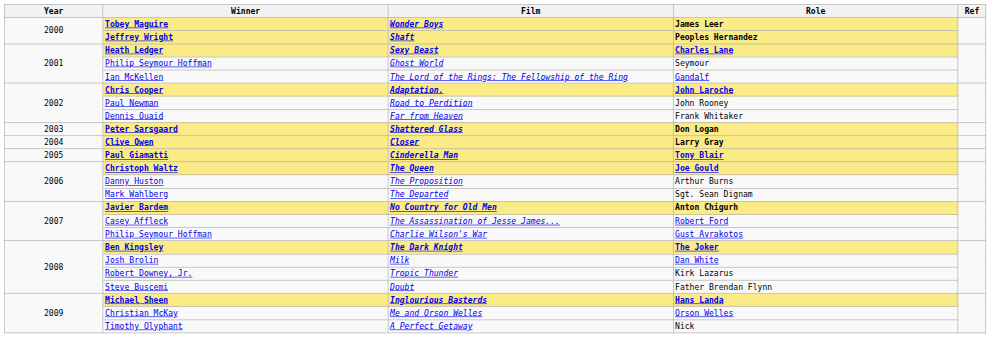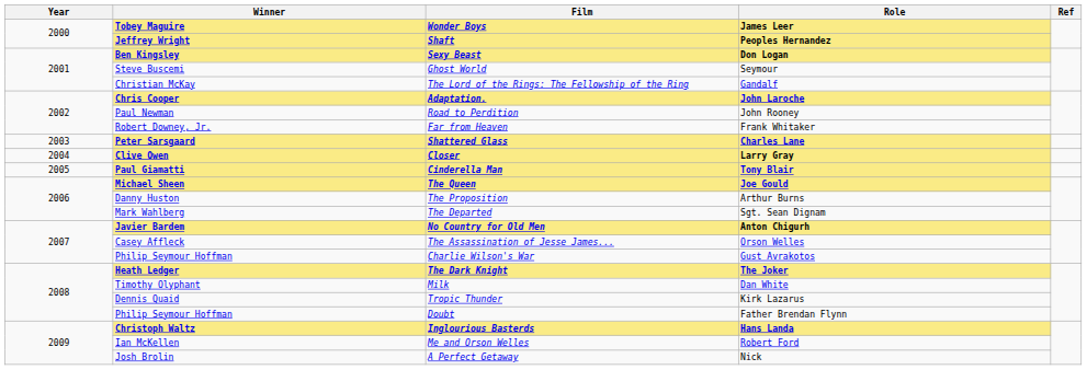Sexy Beast | Winner: Heath Ledger -> Ben Kingsley
Sexy Beast | Role: Charles Lane -> Don Logan
Ghost World | Winner: Philip Seymour Hoffman -> Steve Buscemi
The Lord of the Rings: The Fellowship of the Ring | Winner: Ian McKellen -> Christian McKay
Far from Heaven | Winner: Dennis Quaid -> Robert Downey, Jr.
Shattered Glass | Role: Don Logan -> Charles Lane
The Queen | Winner: Christoph Waltz -> Michael Sheen
The Assassination of Jesse James... | Role: Robert Ford -> Orson Welles
The Dark Knight | Winner: Ben Kingsley -> Heath Ledger
Milk | Winner: Josh Brolin -> Timothy Olyphant
Tropic Thunder | Winner: Robert Downey, Jr. -> Dennis Quaid
Doubt | Winner: Steve Buscemi -> Philip Seymour Hoffman
Inglourious Basterds | Winner: Michael Sheen -> Christoph Waltz
Me and Orson Welles | Winner: Christian McKay -> Ian McKellen
Me and Orson Welles | Role: Orson Welles -> Robert Ford
A Perfect Getaway | Winner: Timothy Olyphant -> Josh Brolin
